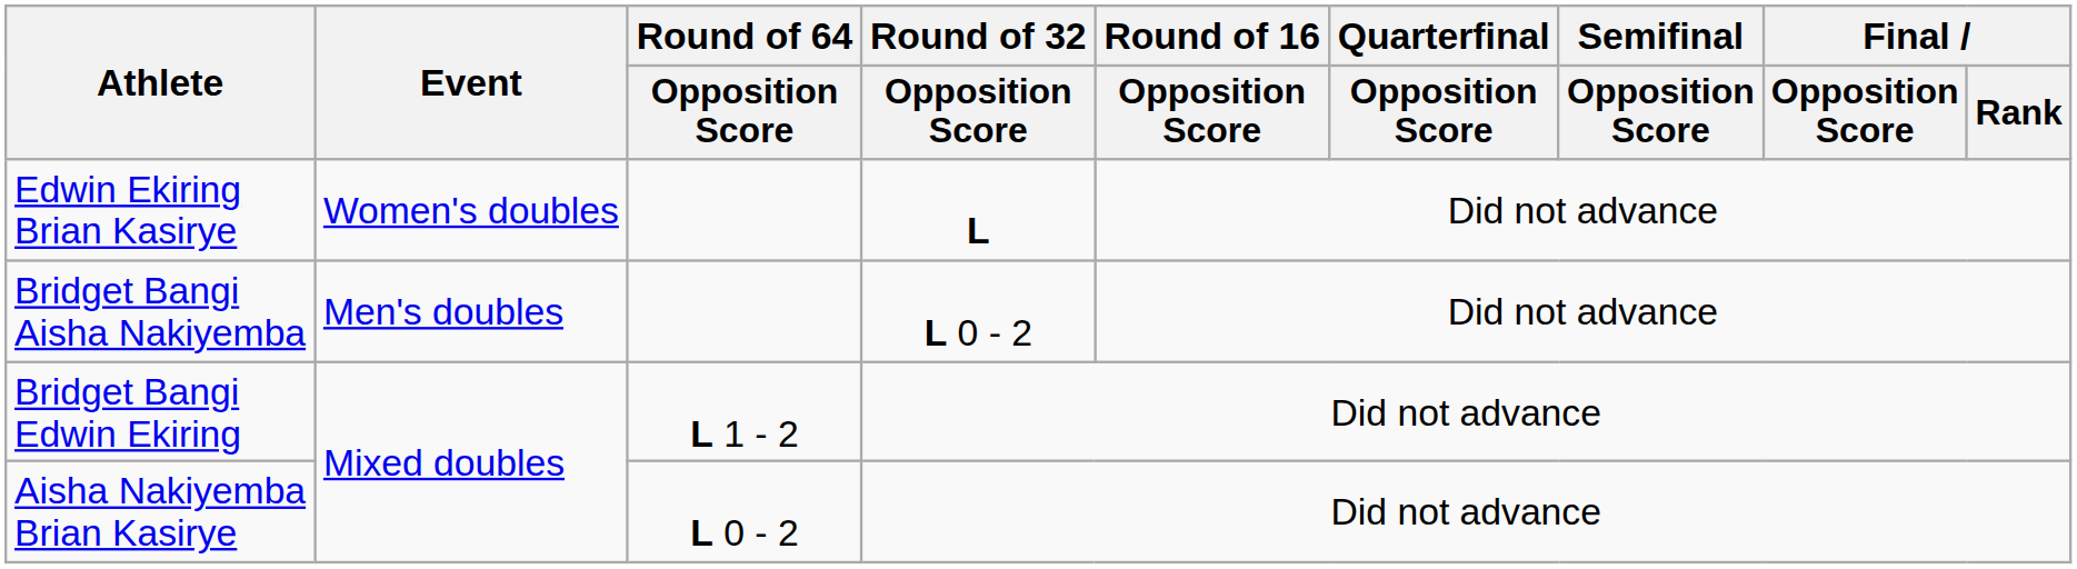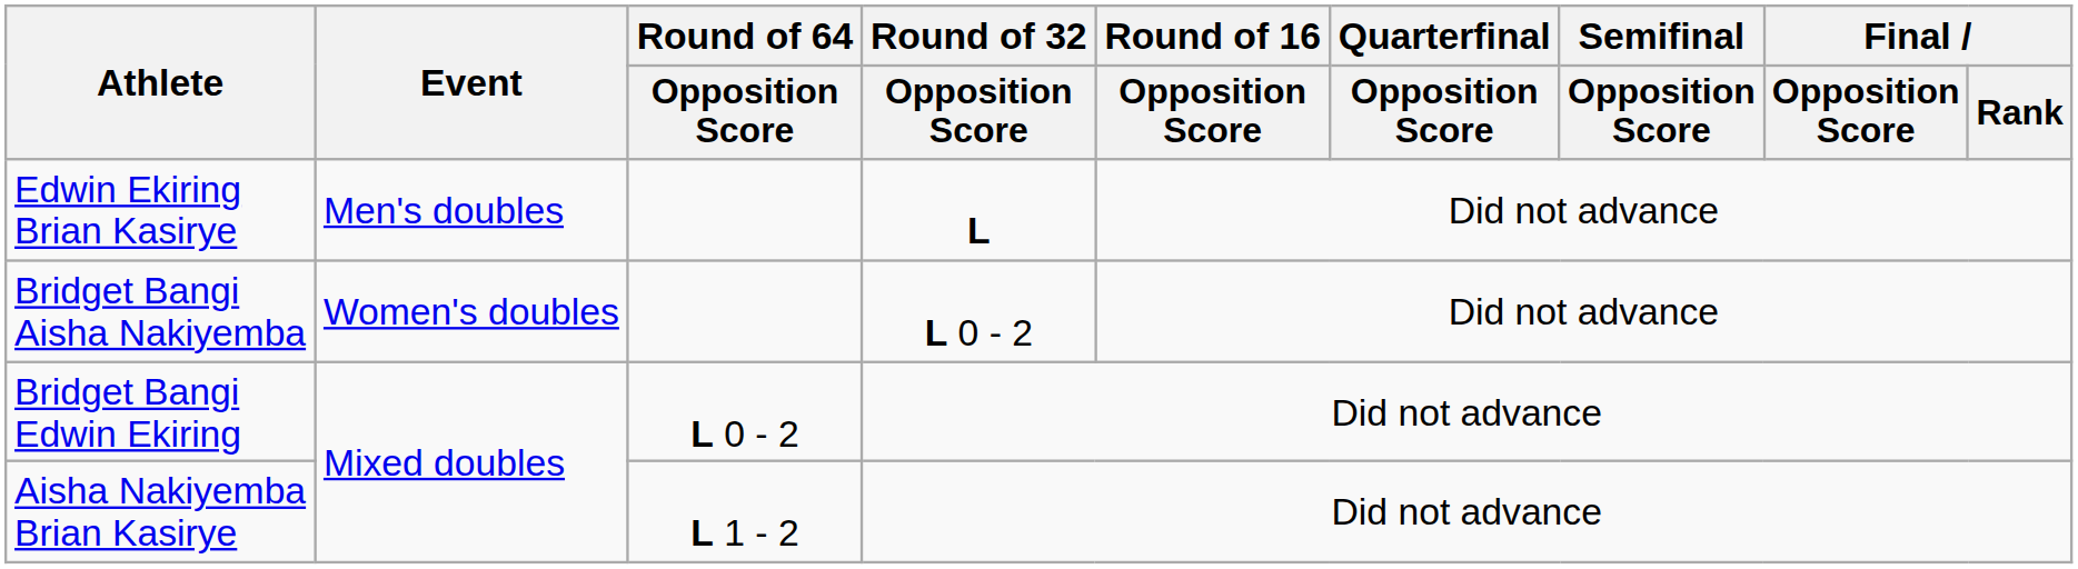Edwin Ekiring Brian Kasirye | Event: Women's doubles -> Men's doubles
Bridget Bangi Aisha Nakiyemba | Event: Men's doubles -> Women's doubles
Bridget Bangi Edwin Ekiring | Round of 64 / Opposition Score: L 1 - 2 -> L 0 - 2
Aisha Nakiyemba Brian Kasirye | Round of 64 / Opposition Score: L 0 - 2 -> L 1 - 2
